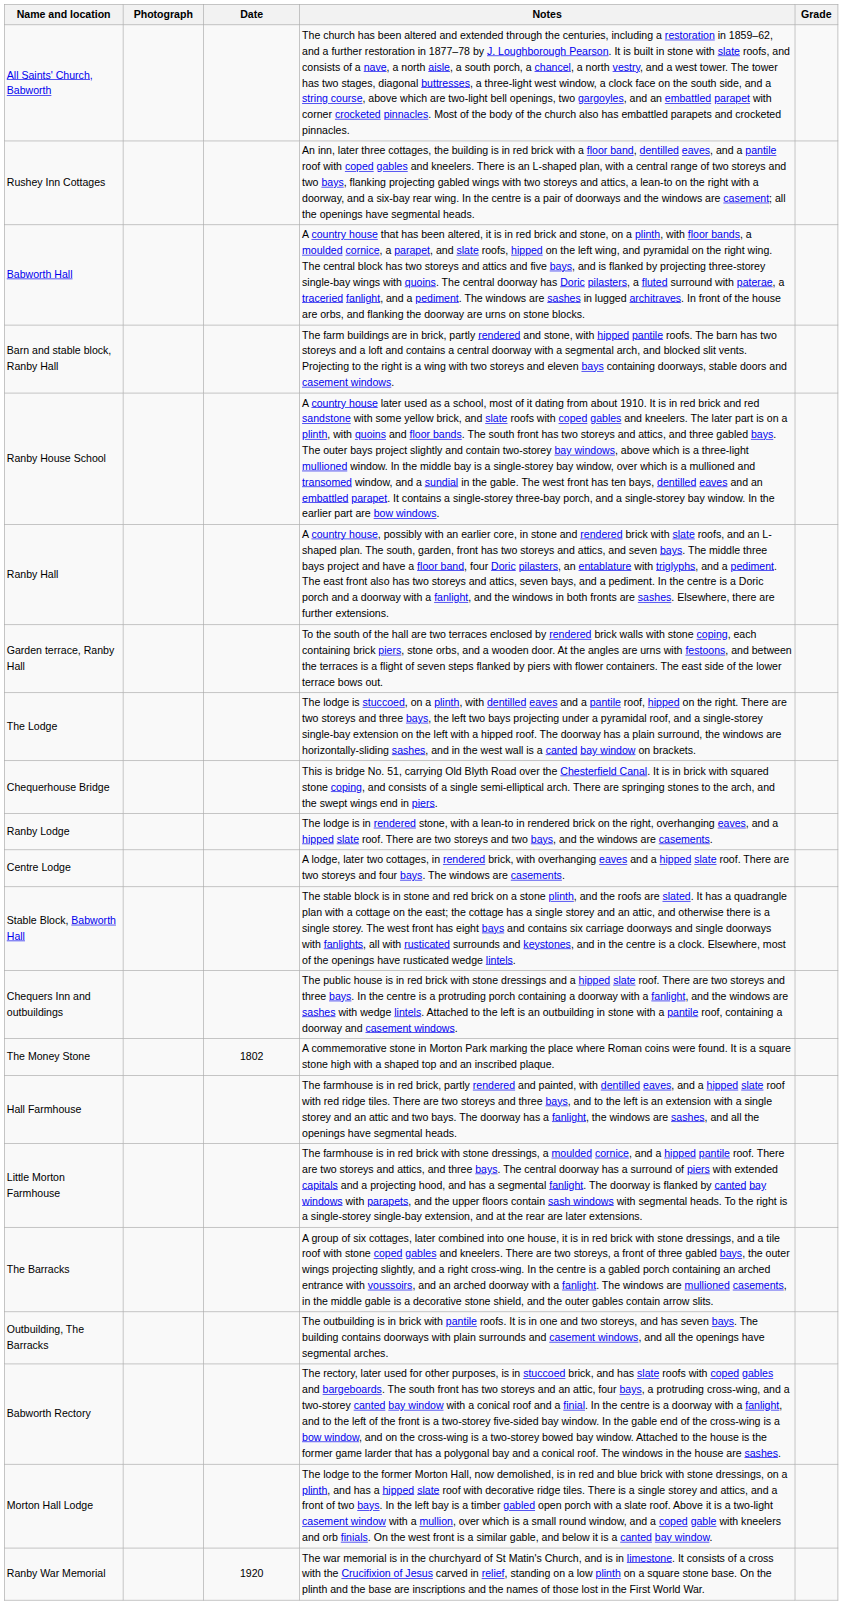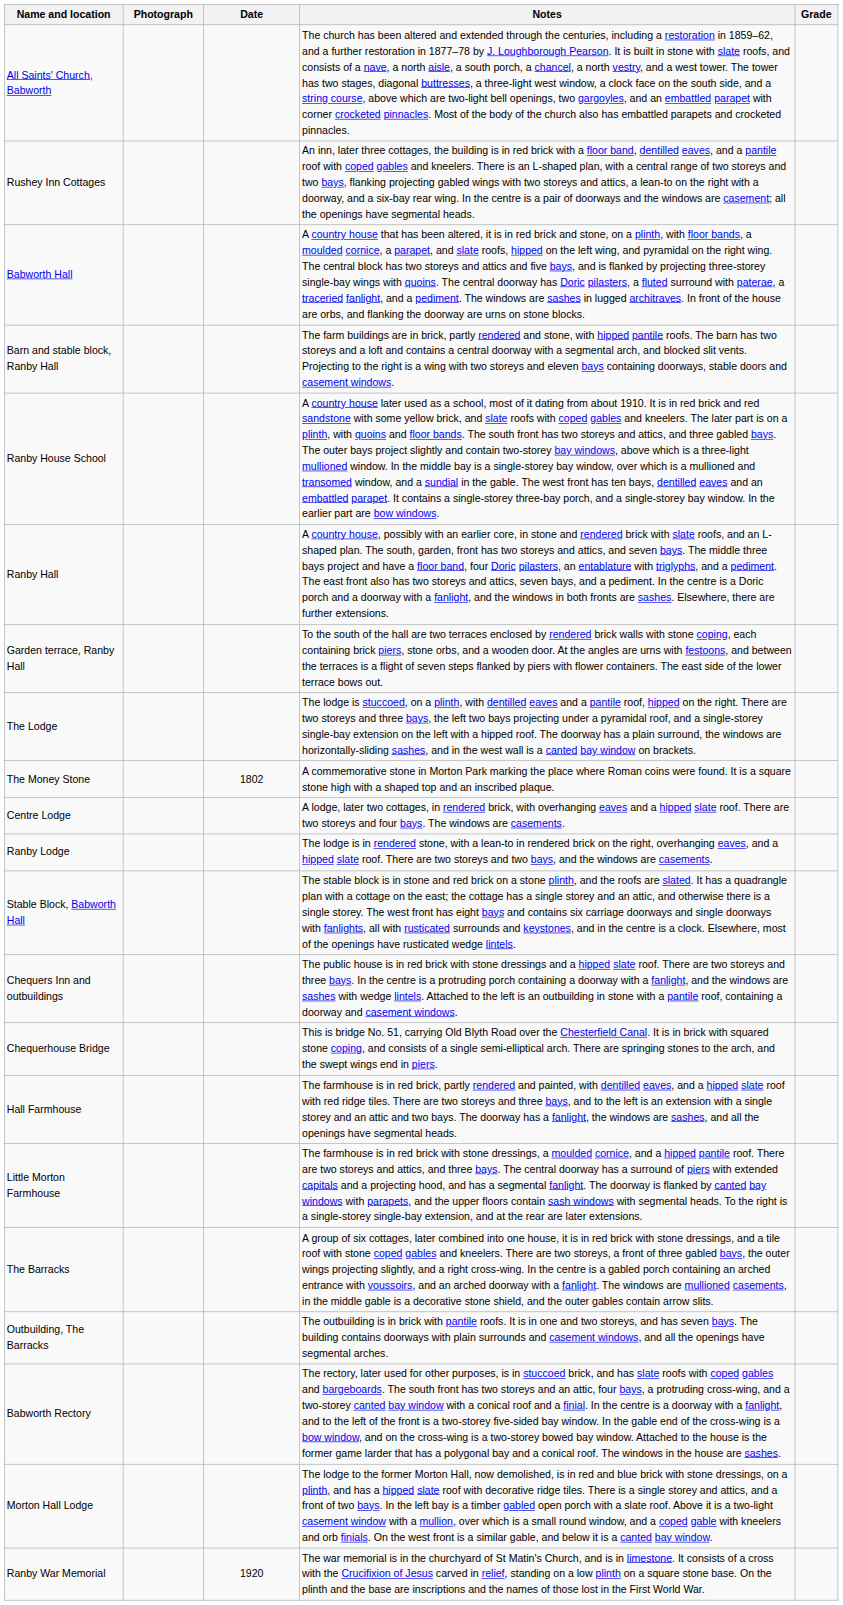rows swapped: The Money Stone <-> Chequerhouse Bridge
rows swapped: Centre Lodge <-> Ranby Lodge
